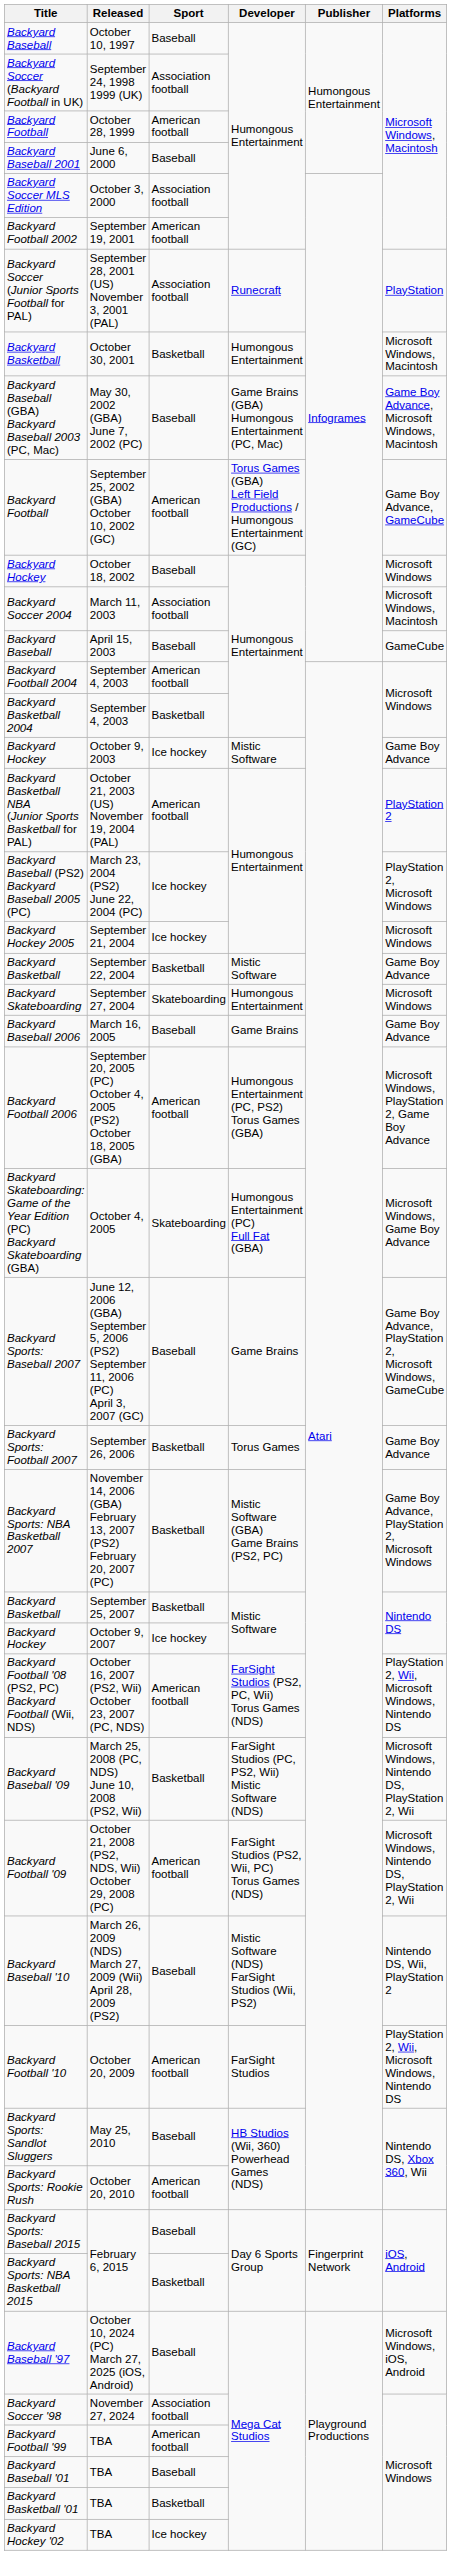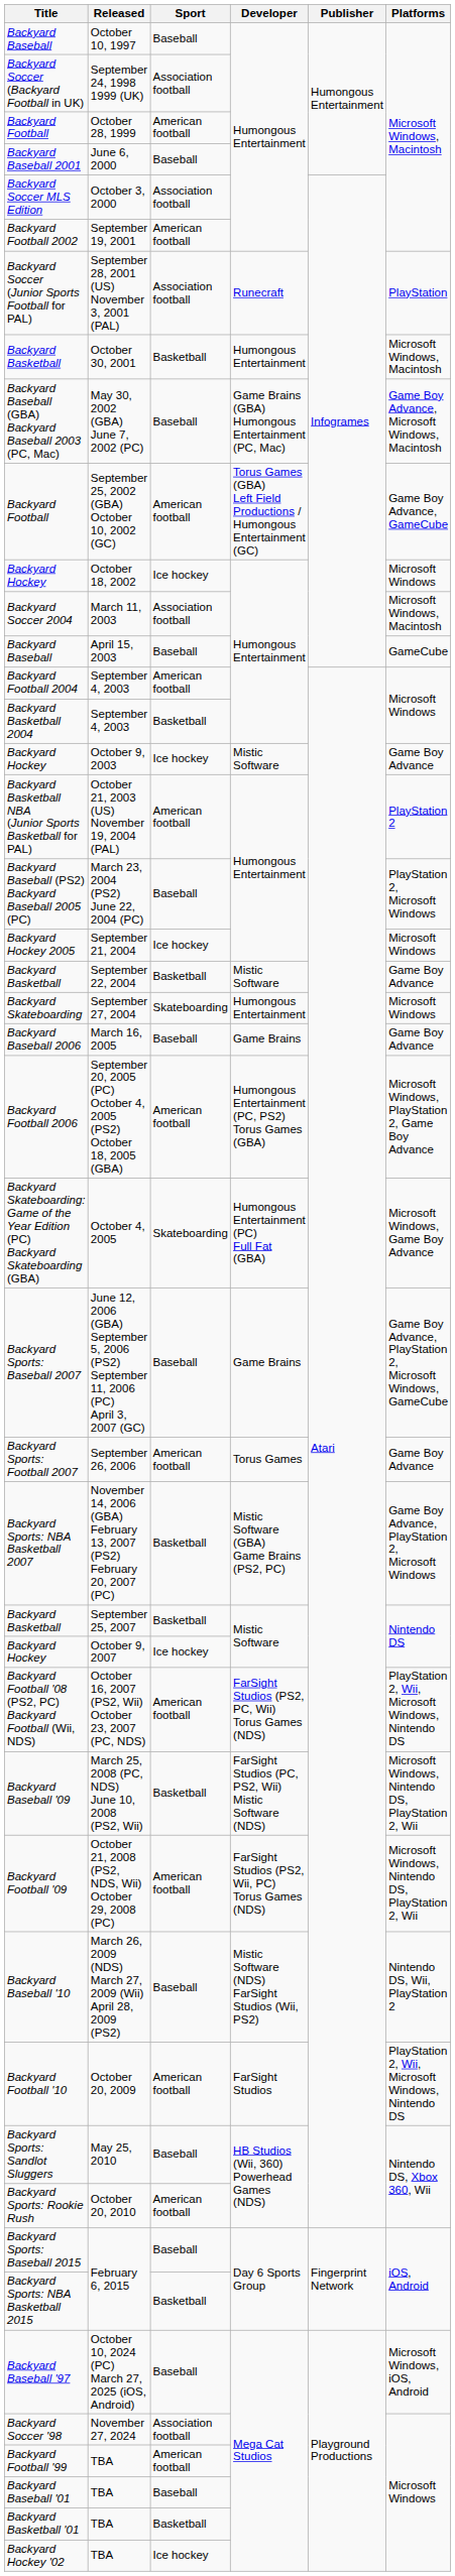October 18, 2002 | Sport: Baseball -> Ice hockey
March 23, 2004 (PS2) June 22, 2004 (PC) | Sport: Ice hockey -> Baseball
September 26, 2006 | Sport: Basketball -> American football
